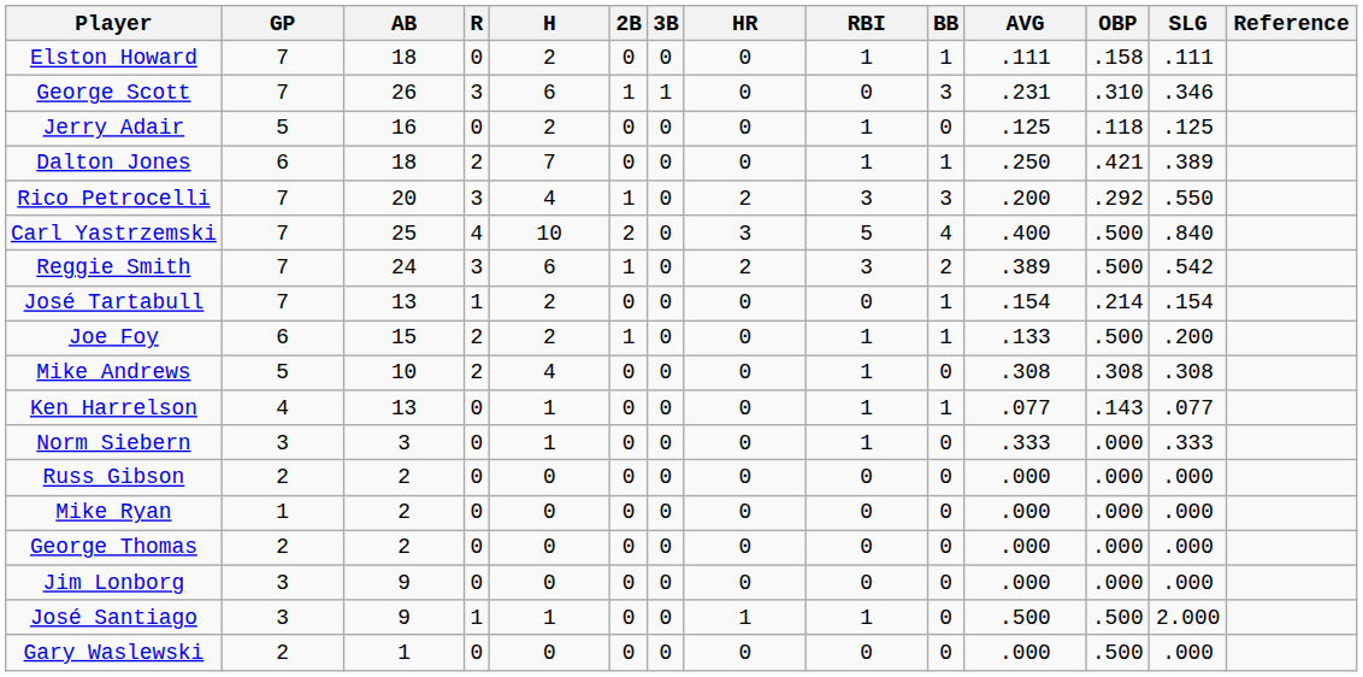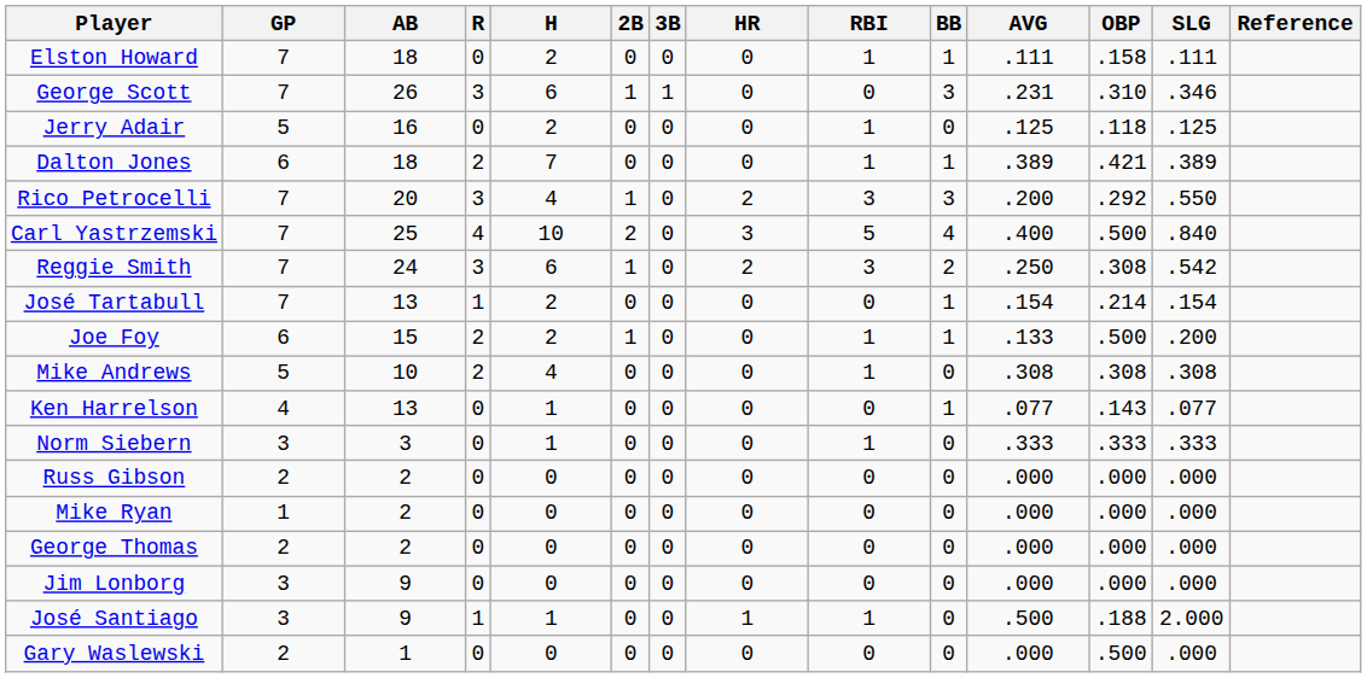Dalton Jones | AVG: .250 -> .389
Reggie Smith | AVG: .389 -> .250
Reggie Smith | OBP: .500 -> .308
Ken Harrelson | RBI: 1 -> 0
Norm Siebern | OBP: .000 -> .333
José Santiago | OBP: .500 -> .188
